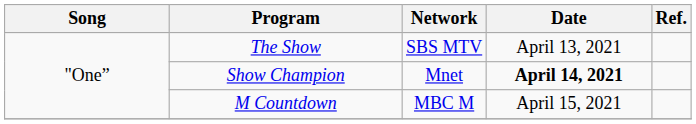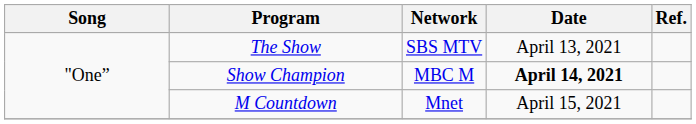Show Champion | Network: Mnet -> MBC M
M Countdown | Network: MBC M -> Mnet
